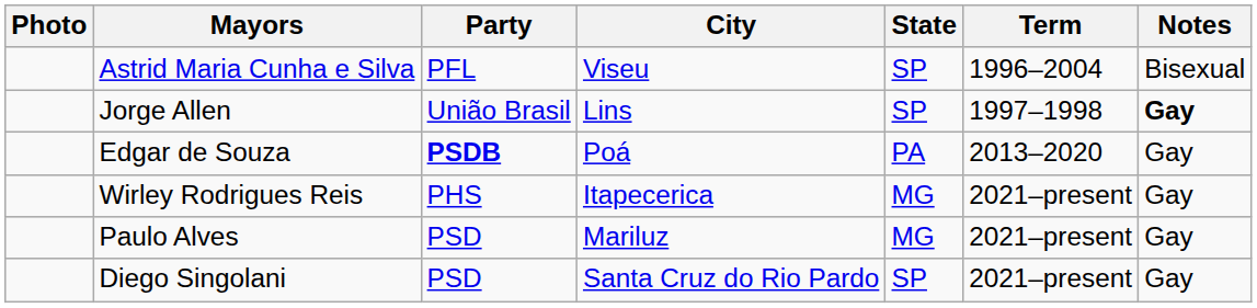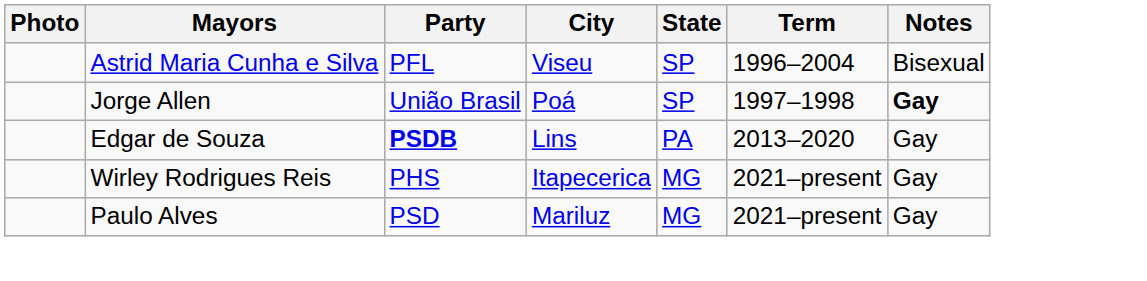Jorge Allen | City: Lins -> Poá
Edgar de Souza | City: Poá -> Lins
- row: Diego Singolani | PSD | Santa Cruz do Rio Pardo | SP | 2021–present | Gay
